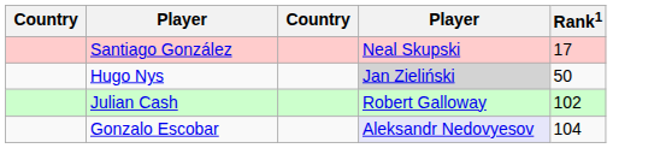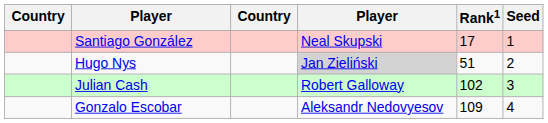+ column: Seed | 1 | 2 | 3 | 4
Hugo Nys | Rank1: 50 -> 51
Gonzalo Escobar | column 4: lavender background -> no background
Gonzalo Escobar | Rank1: 104 -> 109
